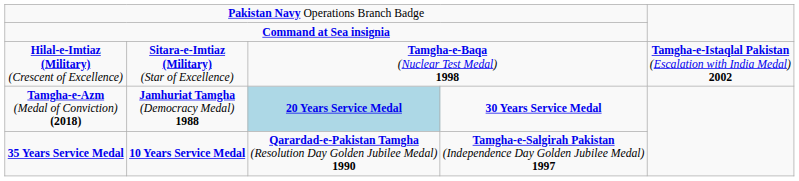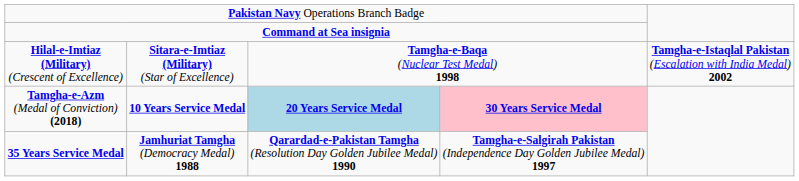Tamgha-e-Azm (Medal of Conviction) (2018) | column 2: Jamhuriat Tamgha (Democracy Medal) 1988 -> 10 Years Service Medal
Tamgha-e-Azm (Medal of Conviction) (2018) | column 4: no background -> pink background
35 Years Service Medal | column 2: 10 Years Service Medal -> Jamhuriat Tamgha (Democracy Medal) 1988
